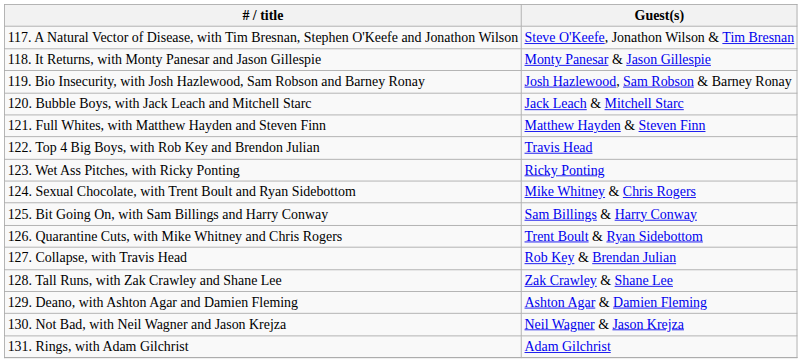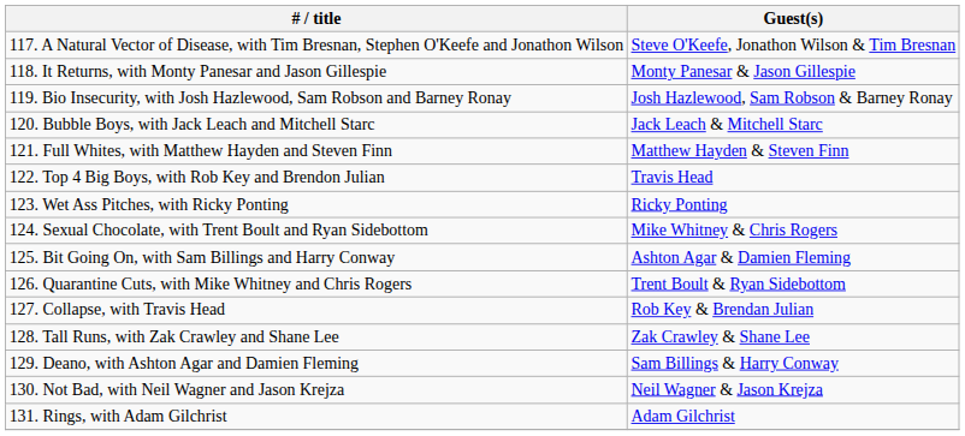125. Bit Going On, with Sam Billings and Harry Conway | Guest(s): Sam Billings & Harry Conway -> Ashton Agar & Damien Fleming
129. Deano, with Ashton Agar and Damien Fleming | Guest(s): Ashton Agar & Damien Fleming -> Sam Billings & Harry Conway
